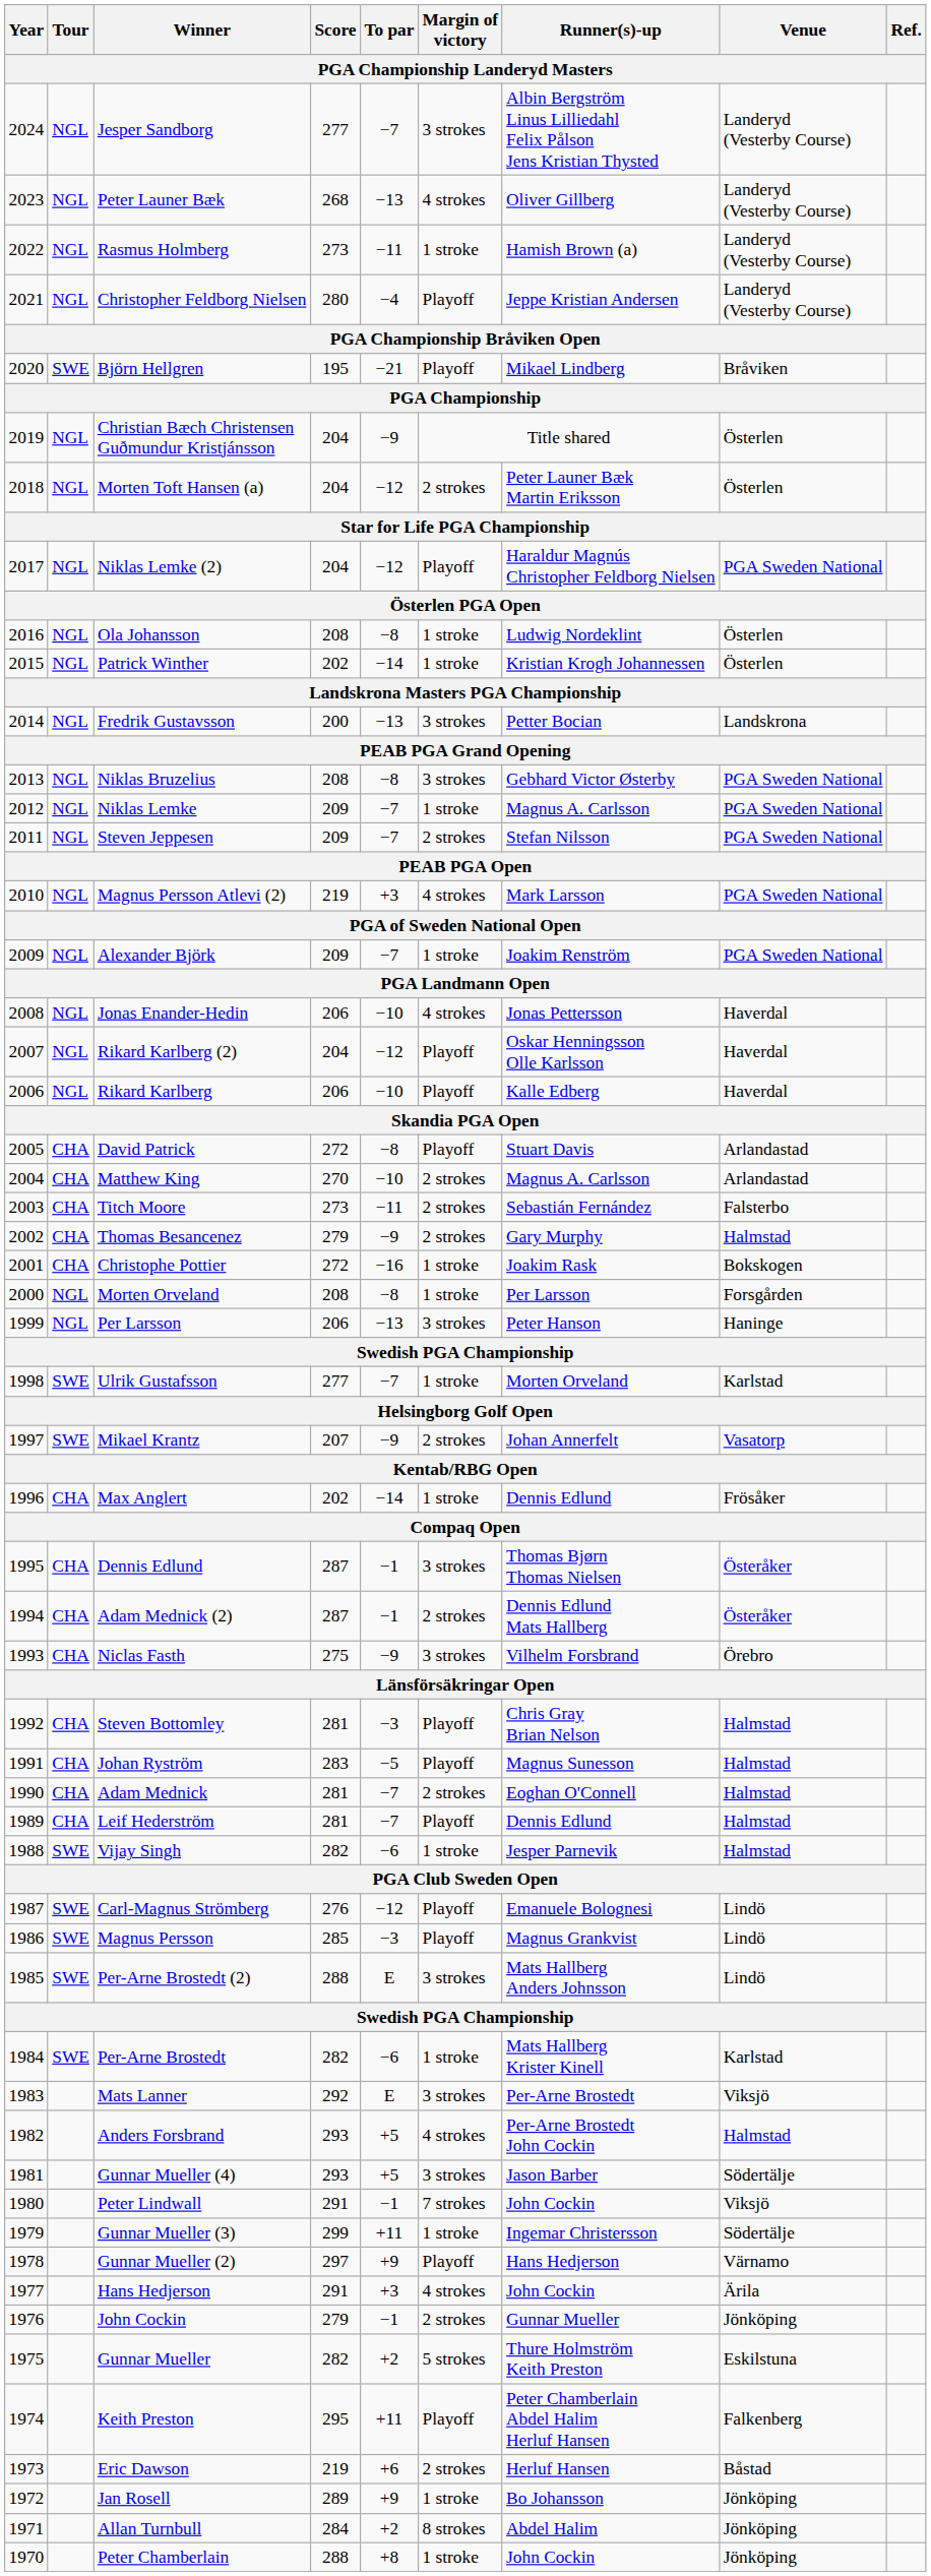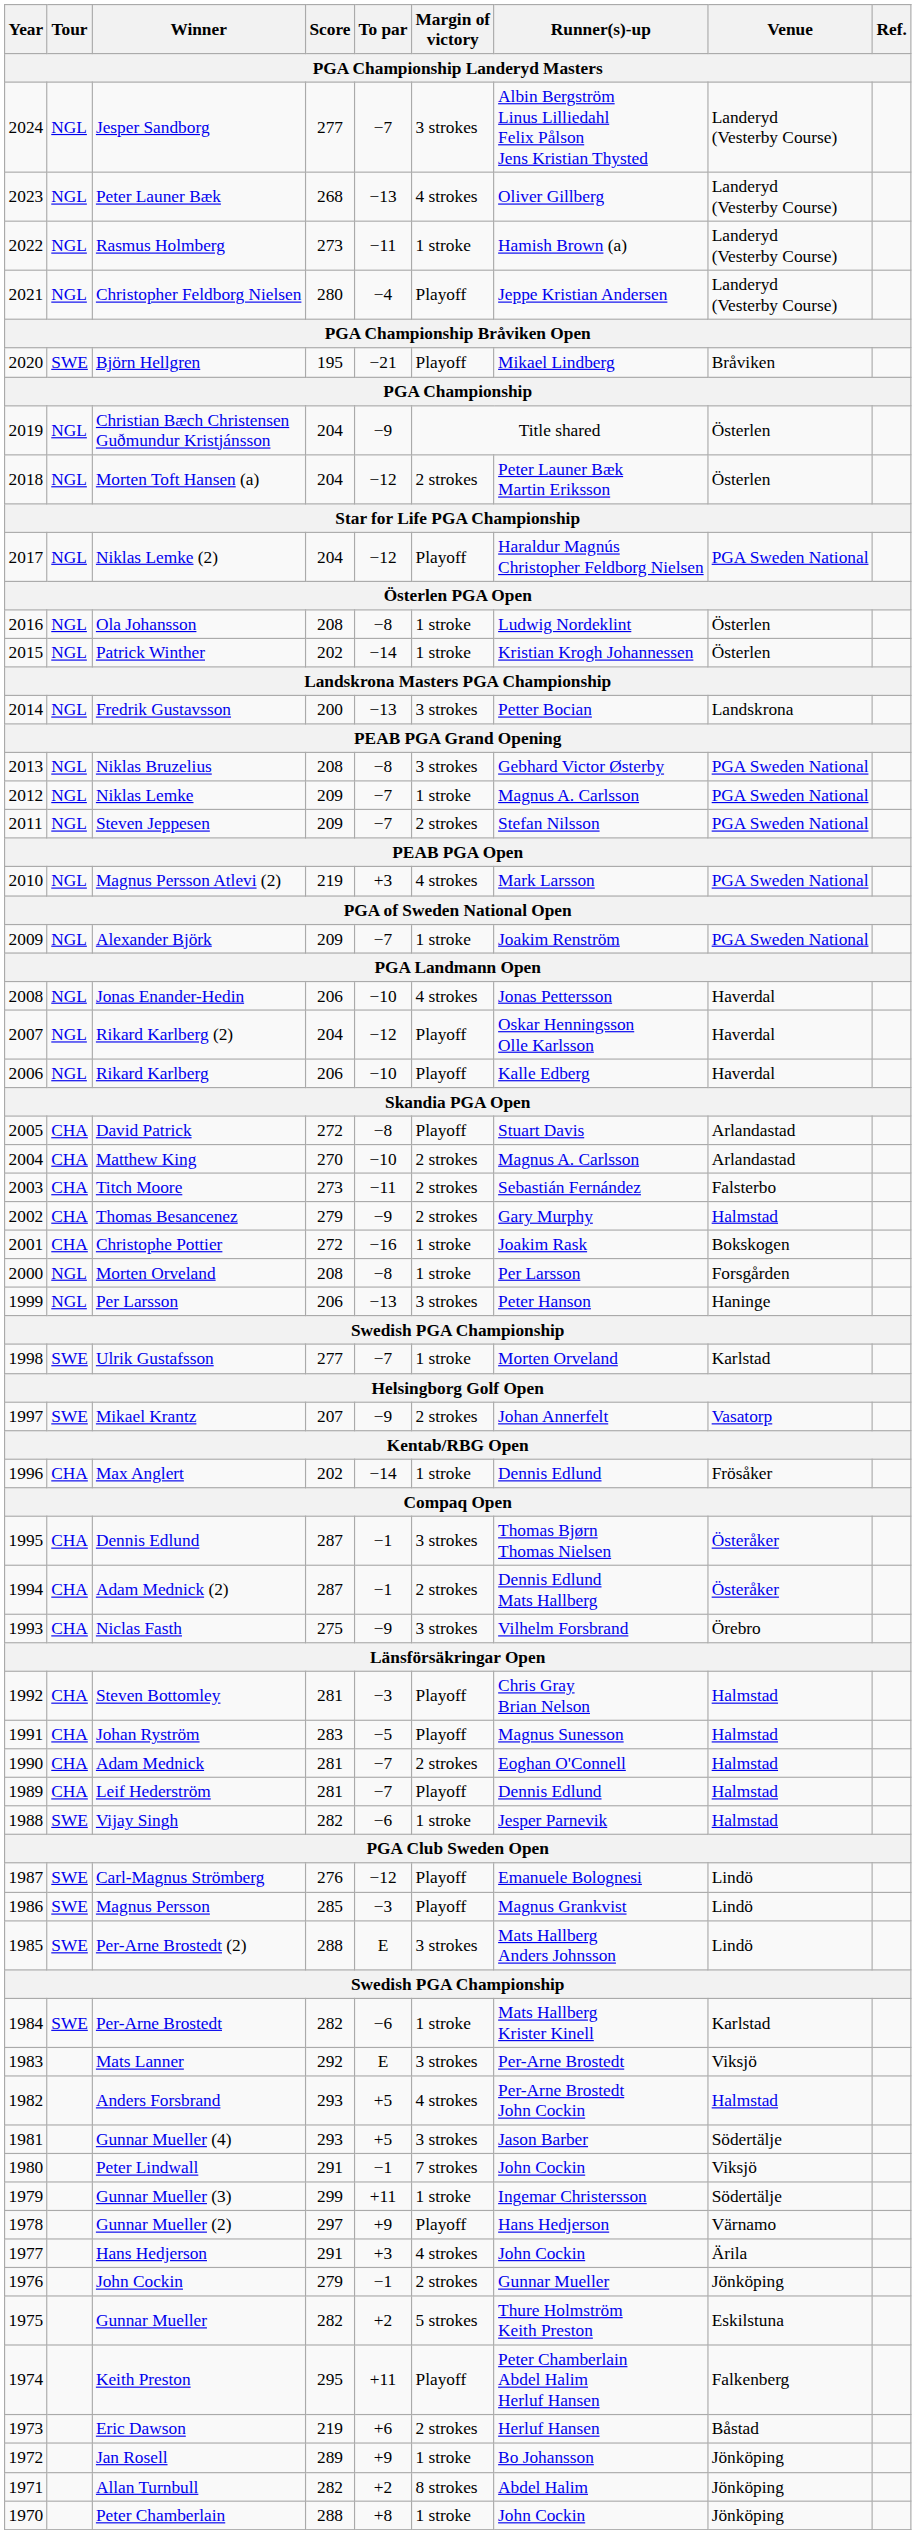Allan Turnbull | Score: 284 -> 282
